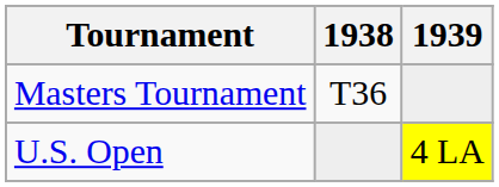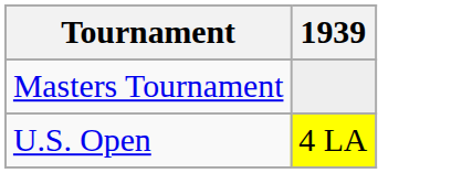- column: 1938 | T36
